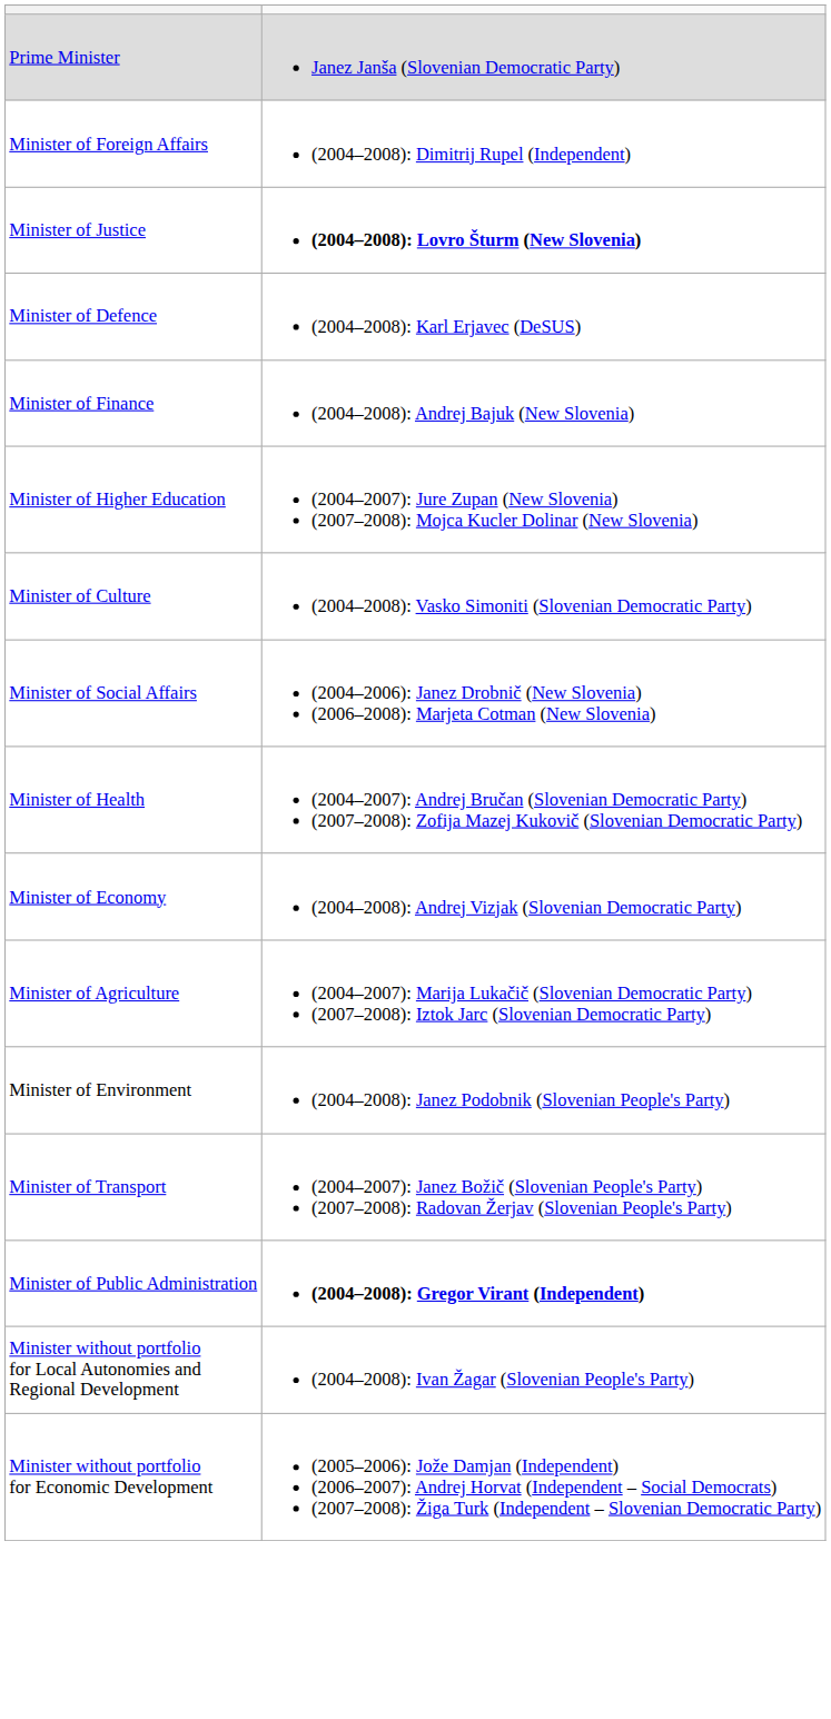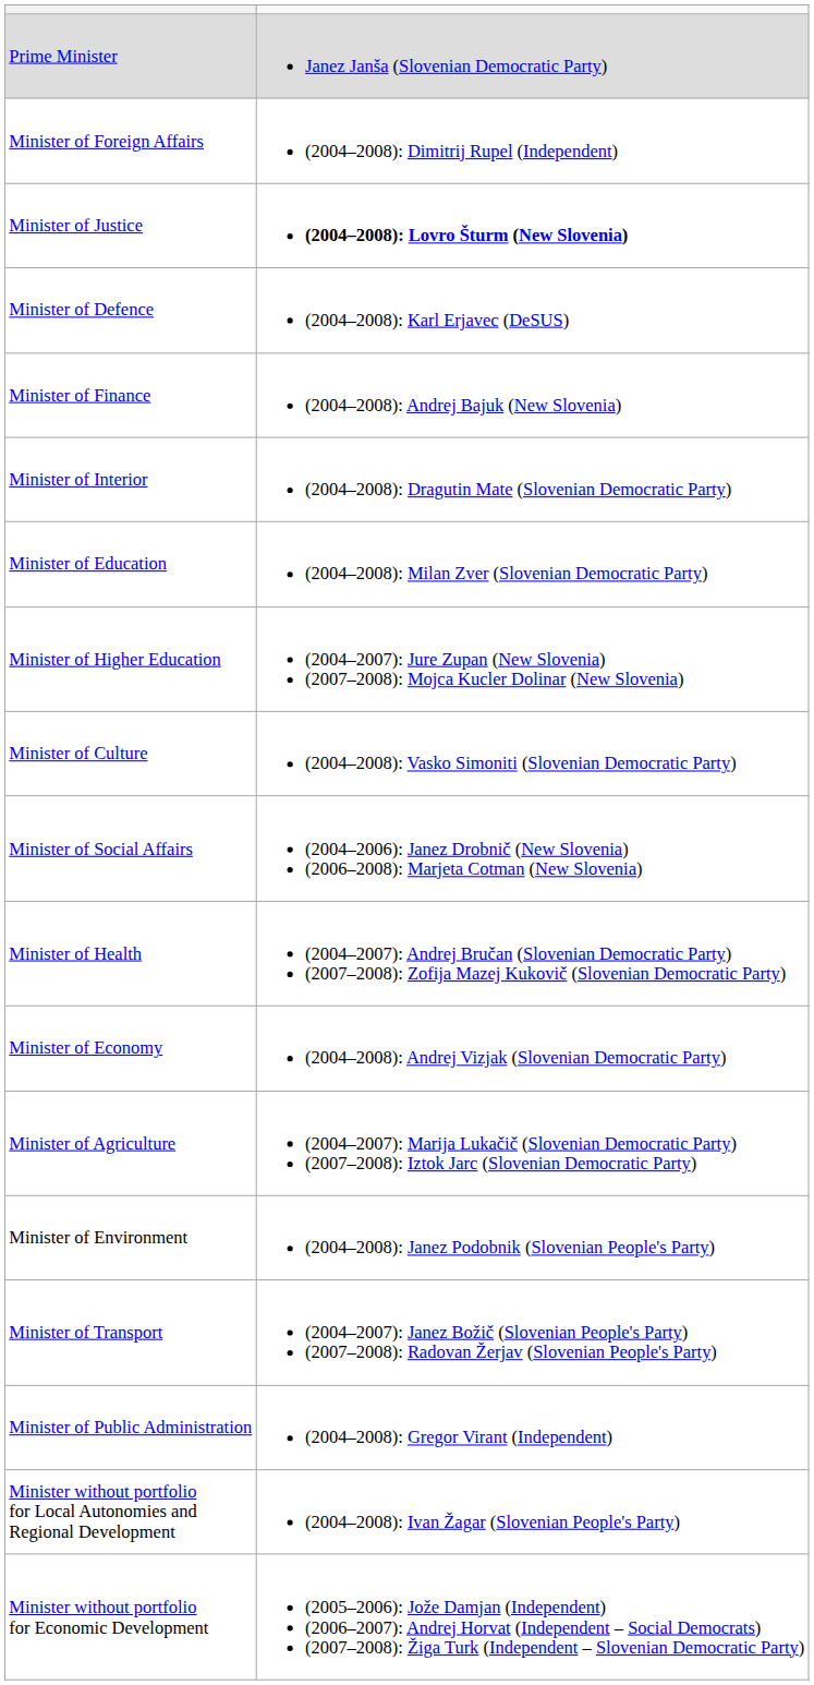+ row: Minister of Interior | (2004–2008): Dragutin Mate (Slovenian Democratic Party)
+ row: Minister of Education | (2004–2008): Milan Zver (Slovenian Democratic Party)
Minister of Public Administration | column 2: bold -> normal
